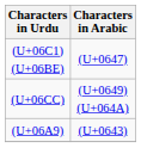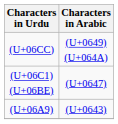rows swapped: (U+06C1) (U+06BE) <-> (U+06CC)
